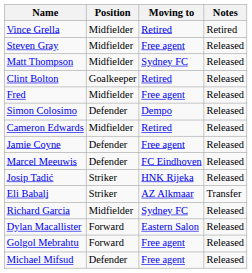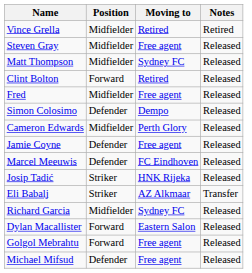Clint Bolton | Position: Goalkeeper -> Forward
Cameron Edwards | Moving to: Retired -> Perth Glory
